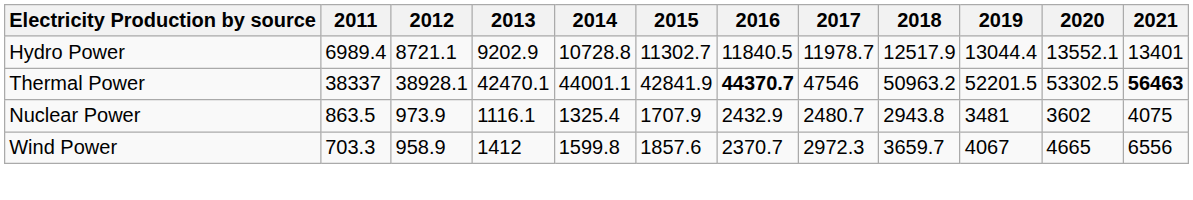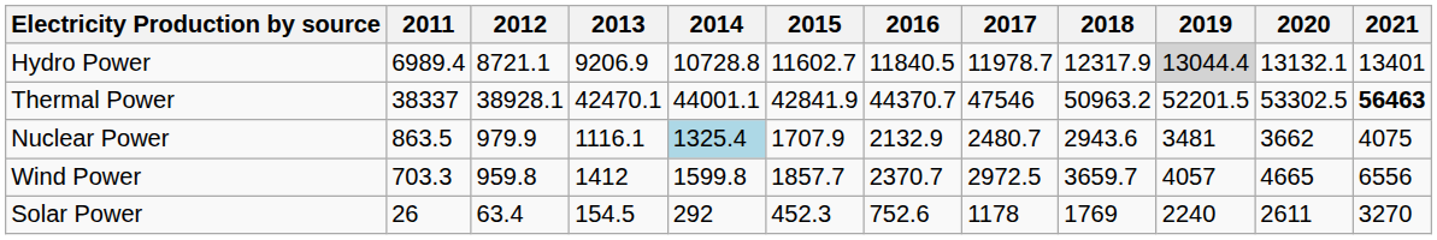Hydro Power | 2013: 9202.9 -> 9206.9
Hydro Power | 2015: 11302.7 -> 11602.7
Hydro Power | 2018: 12517.9 -> 12317.9
Hydro Power | 2019: no background -> lightgrey background
Hydro Power | 2020: 13552.1 -> 13132.1
Thermal Power | 2016: bold -> normal
Nuclear Power | 2012: 973.9 -> 979.9
Nuclear Power | 2014: no background -> lightblue background
Nuclear Power | 2016: 2432.9 -> 2132.9
Nuclear Power | 2018: 2943.8 -> 2943.6
Nuclear Power | 2020: 3602 -> 3662
Wind Power | 2012: 958.9 -> 959.8
Wind Power | 2015: 1857.6 -> 1857.7
Wind Power | 2017: 2972.3 -> 2972.5
Wind Power | 2019: 4067 -> 4057
+ row: Solar Power | 26 | 63.4 | 154.5 | 292 | 452.3 | 752.6 | 1178 | 1769 | 2240 | 2611 | 3270
